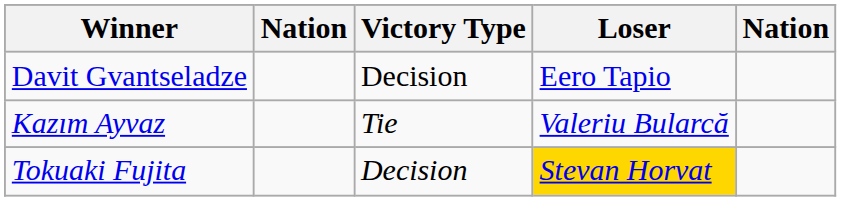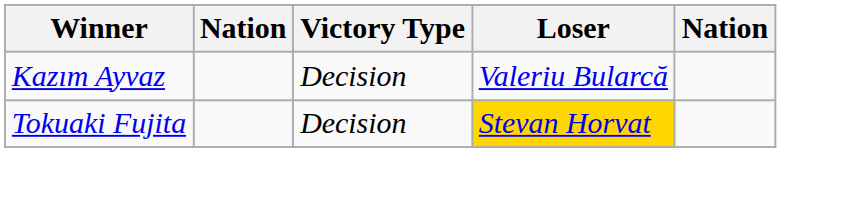- row: Davit Gvantseladze | Decision | Eero Tapio
Kazım Ayvaz | Victory Type: Tie -> Decision
